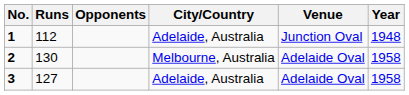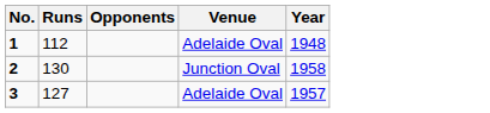- column: City/Country | Adelaide, Australia | Melbourne, Australia | Adelaide, Australia
1 | Venue: Junction Oval -> Adelaide Oval
2 | Venue: Adelaide Oval -> Junction Oval
3 | Year: 1958 -> 1957
